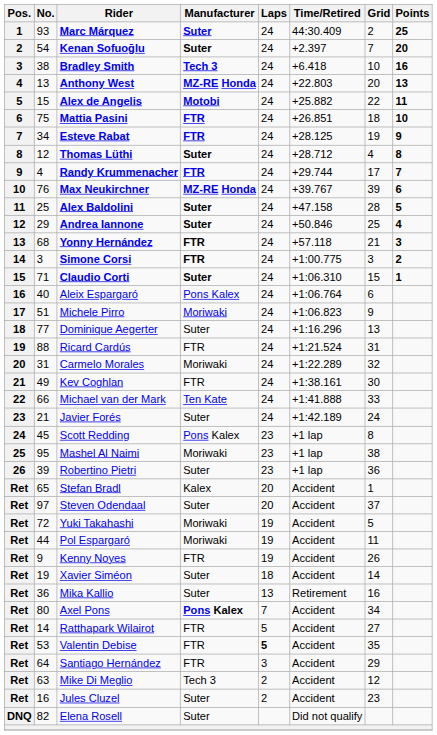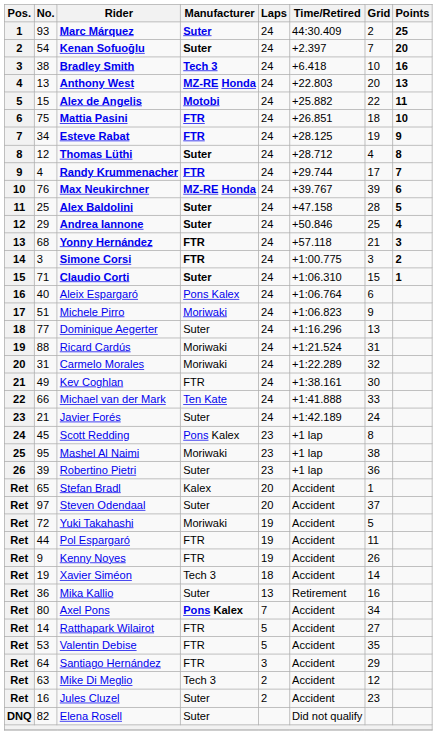Ricard Cardús | Manufacturer: FTR -> Moriwaki
Pol Espargaró | Manufacturer: Moriwaki -> FTR
Xavier Siméon | Manufacturer: Suter -> Tech 3
Valentin Debise | Laps: bold -> normal
